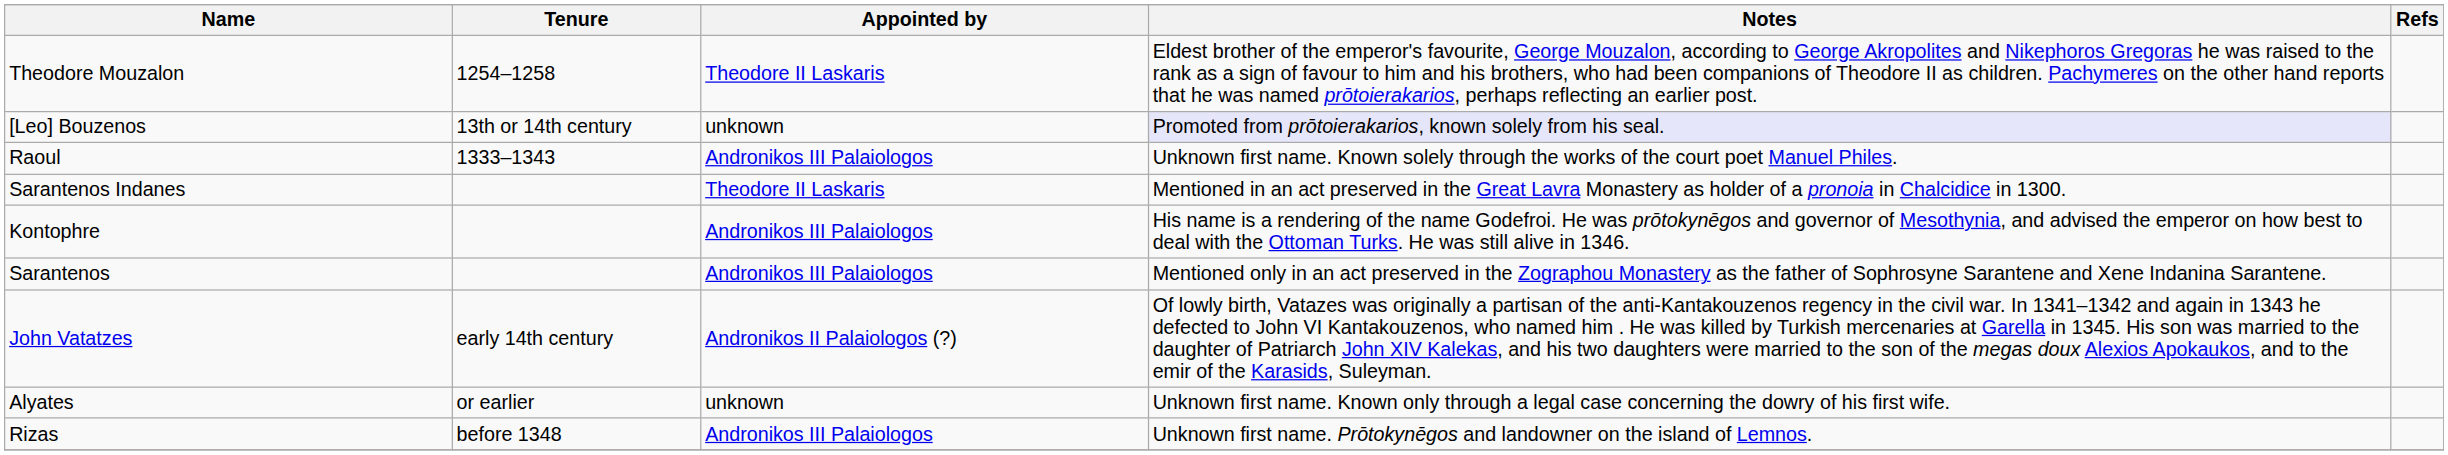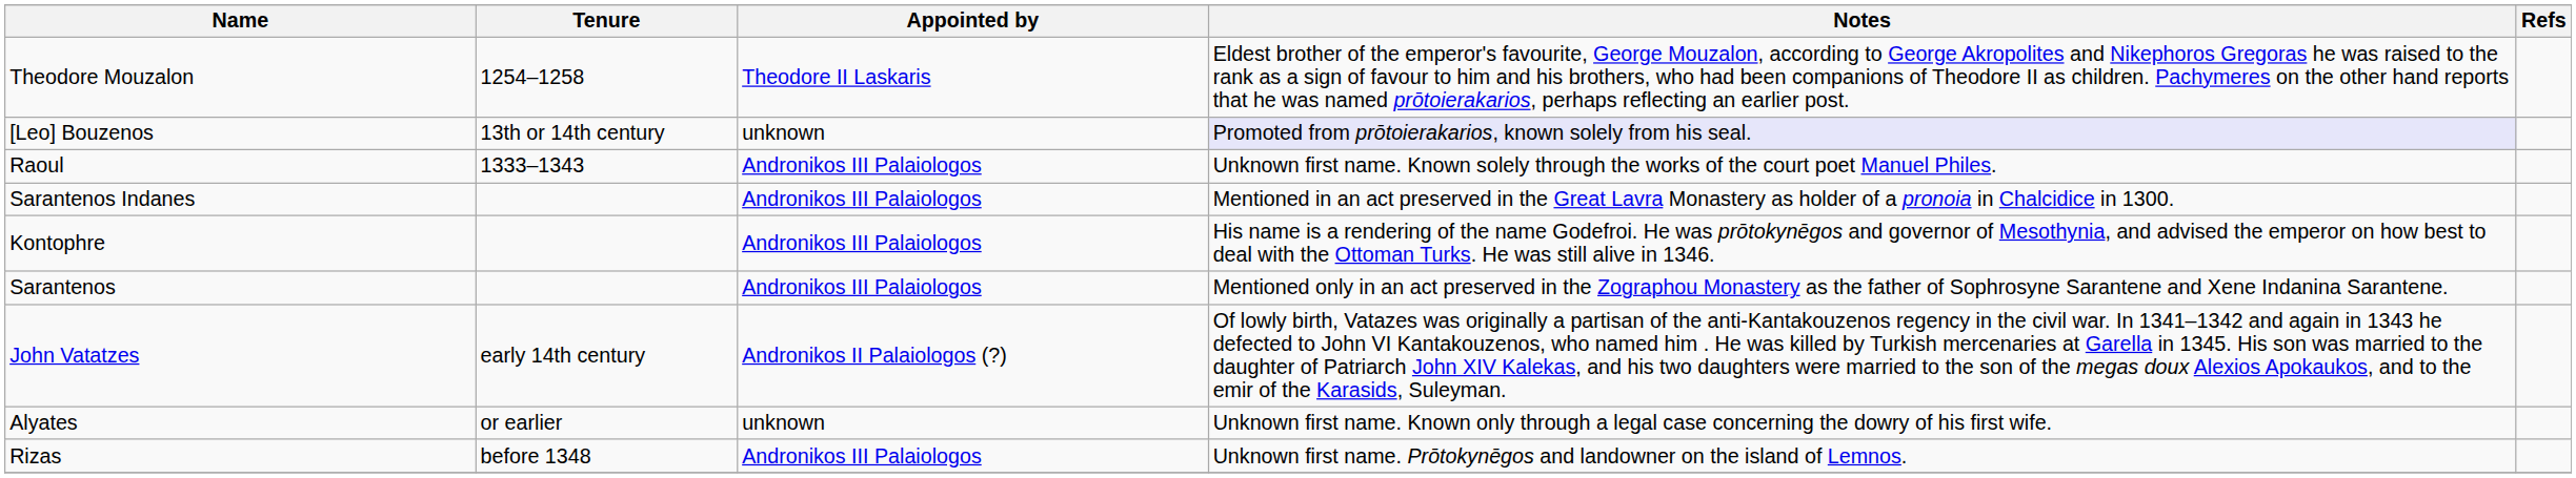Sarantenos Indanes | Appointed by: Theodore II Laskaris -> Andronikos III Palaiologos
